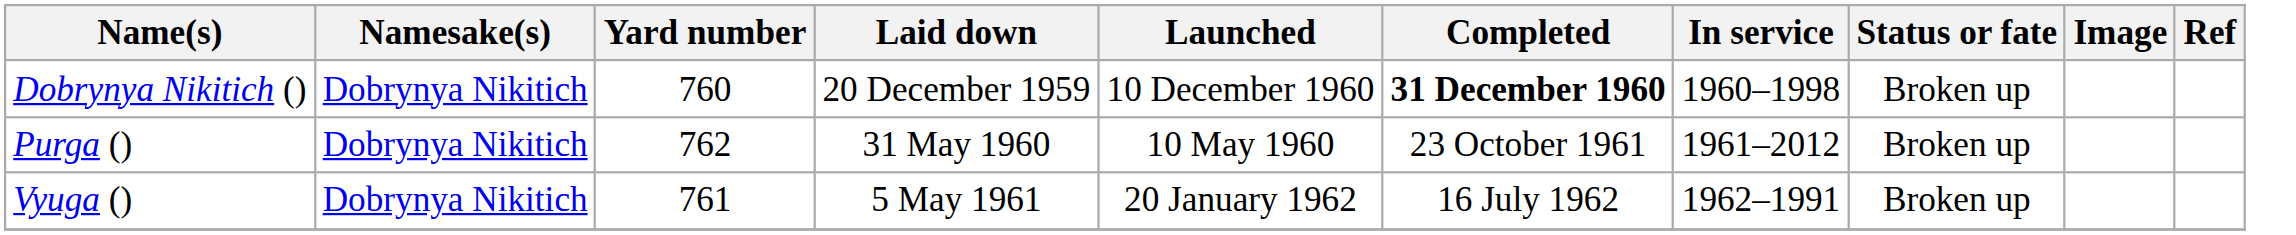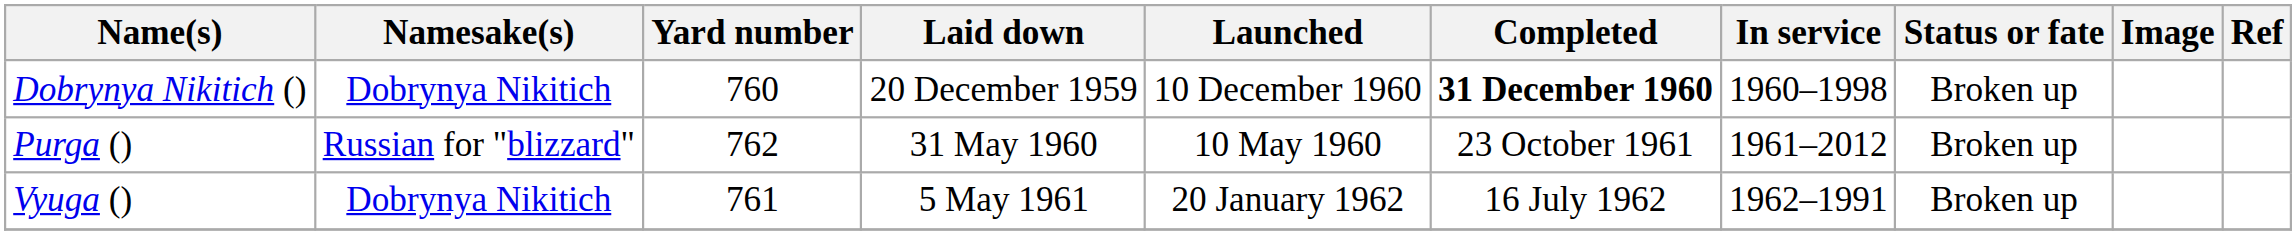Purga () | Namesake(s): Dobrynya Nikitich -> Russian for "blizzard"
